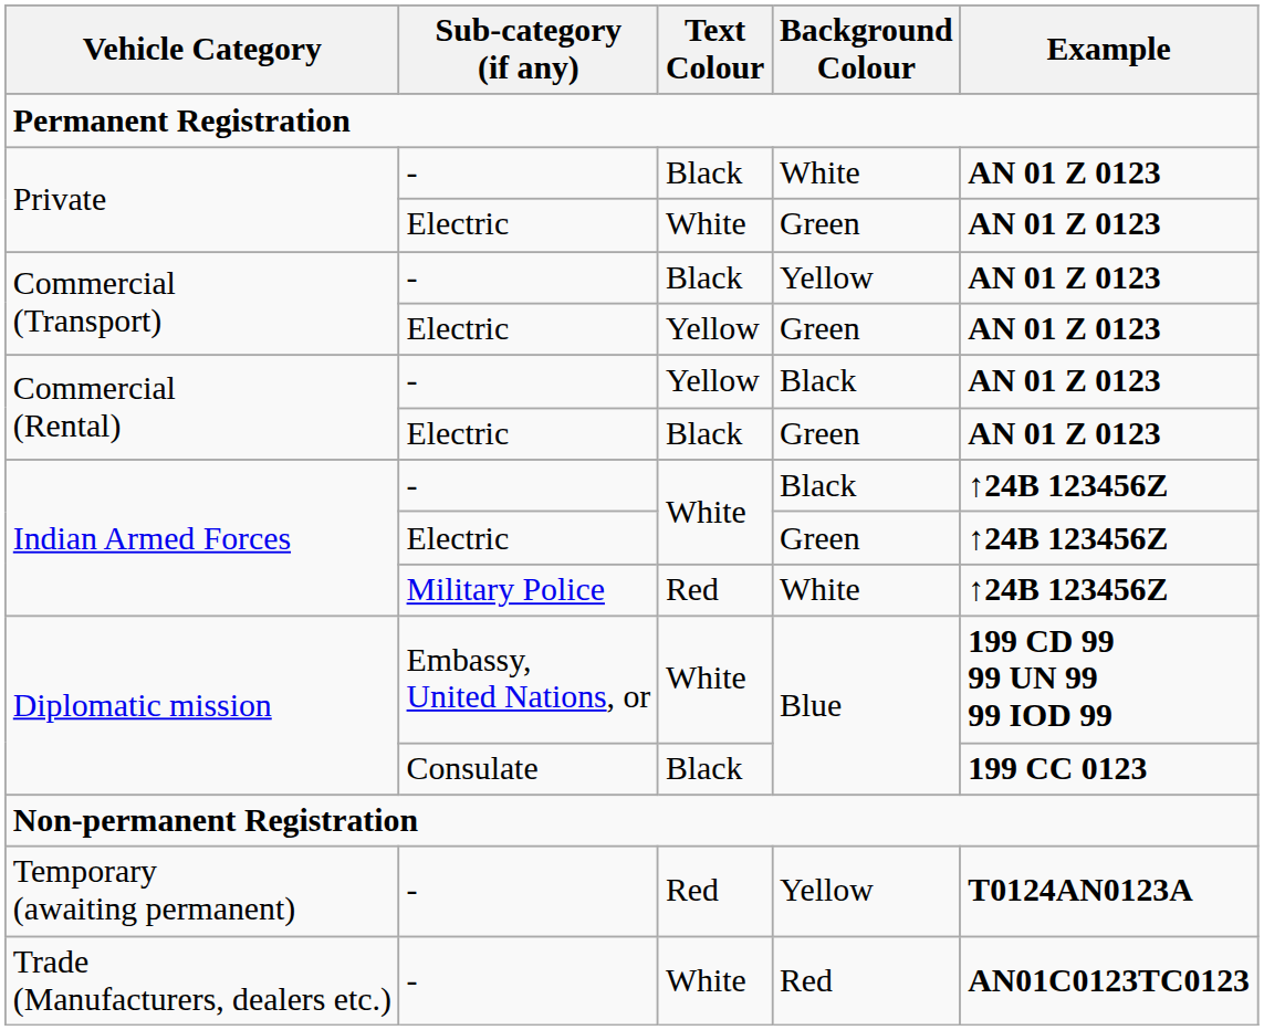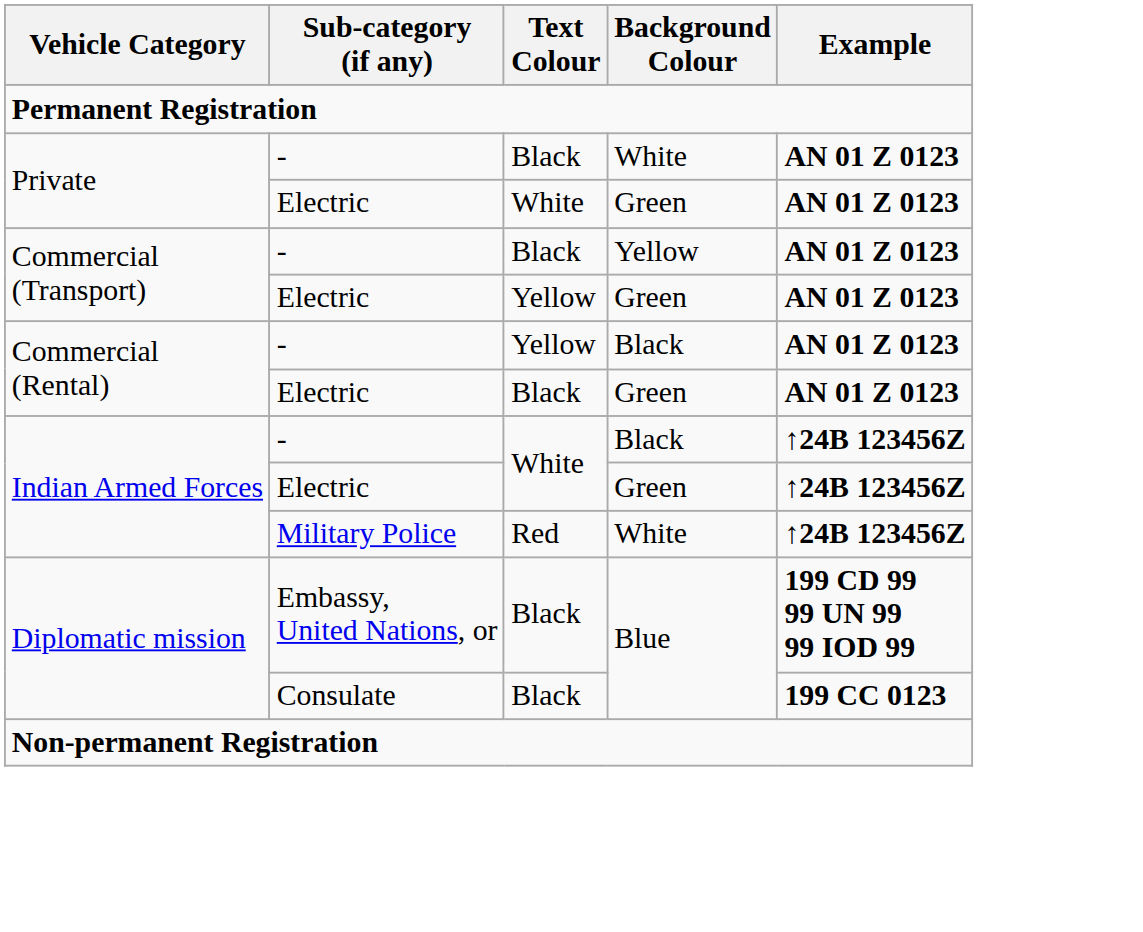Diplomatic mission / Embassy, United Nations, or | Text Colour: White -> Black
- row: Temporary (awaiting permanent) | - | Red | Yellow | T0124AN0123A
- row: Trade (Manufacturers, dealers etc.) | - | White | Red | AN01C0123TC0123
